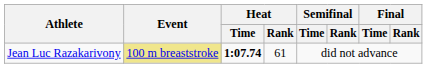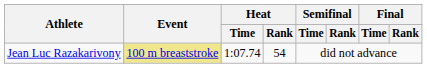Jean Luc Razakarivony | Heat / Time: bold -> normal
Jean Luc Razakarivony | Heat / Rank: 61 -> 54
